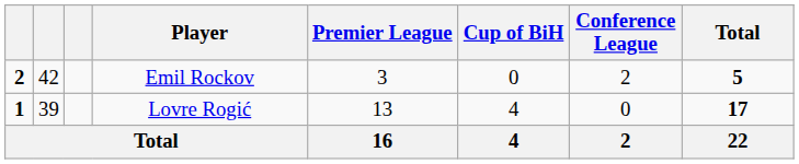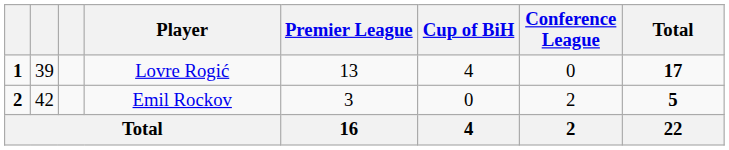rows swapped: Lovre Rogić <-> Emil Rockov
